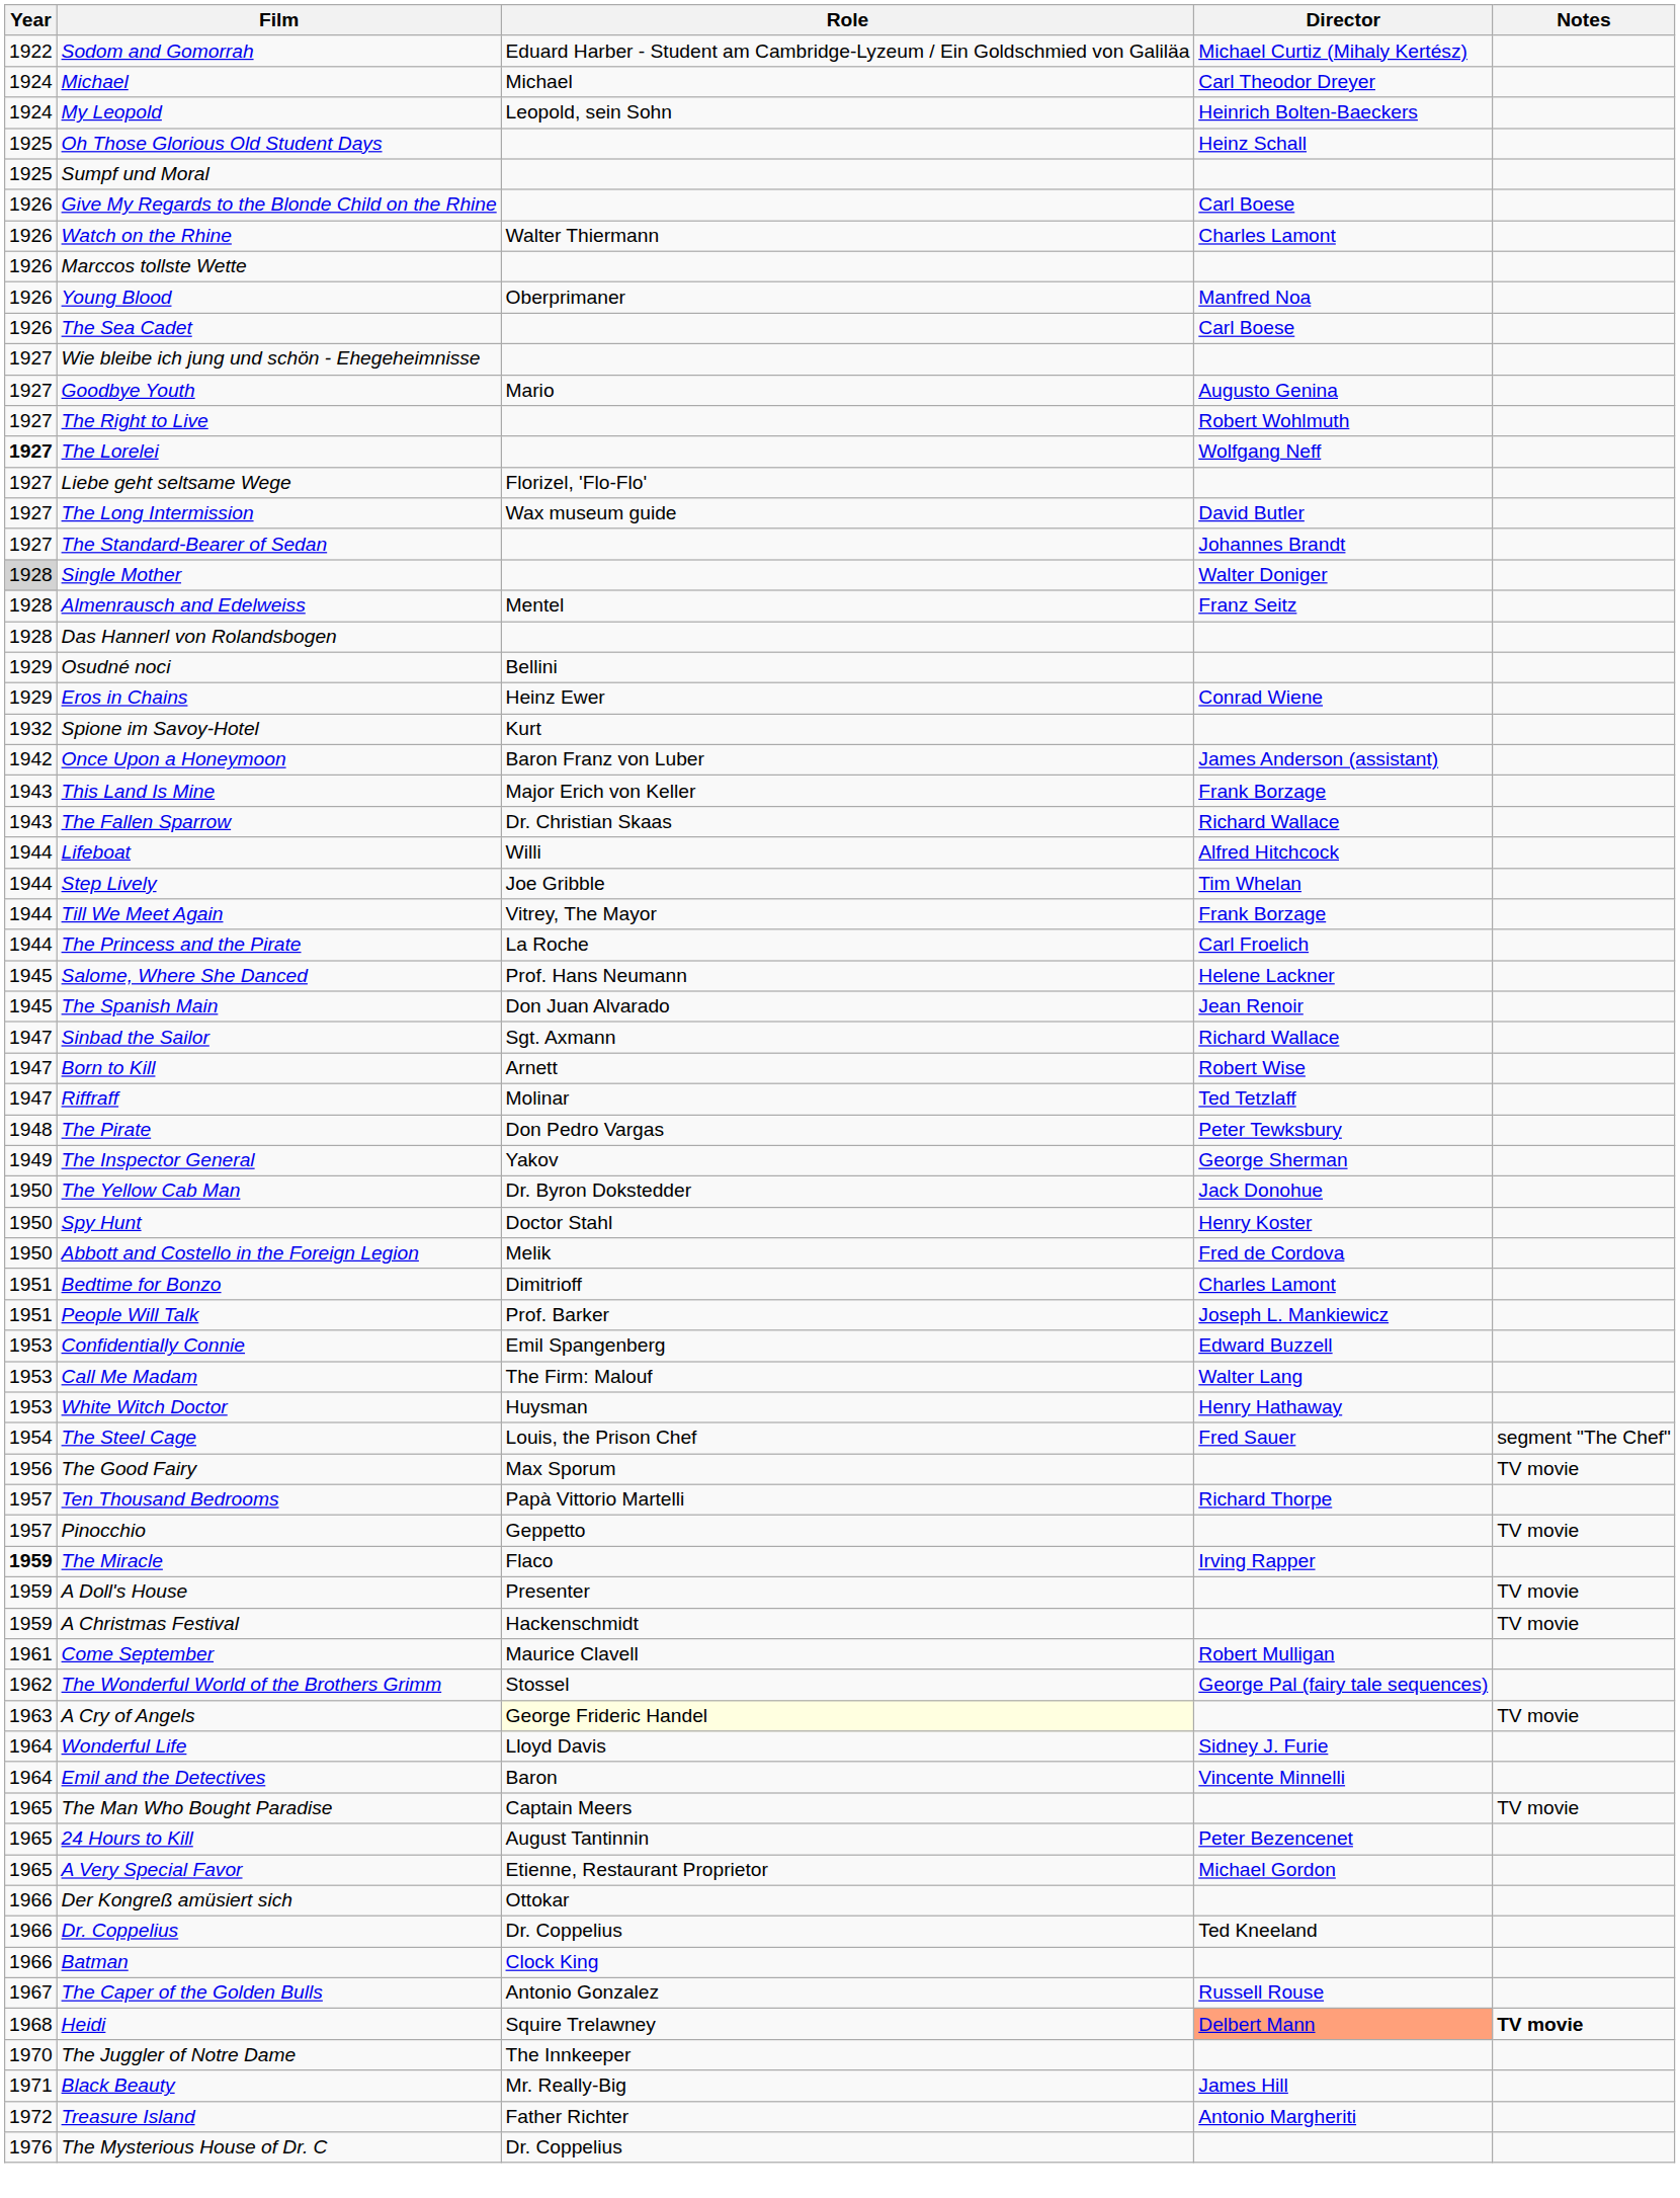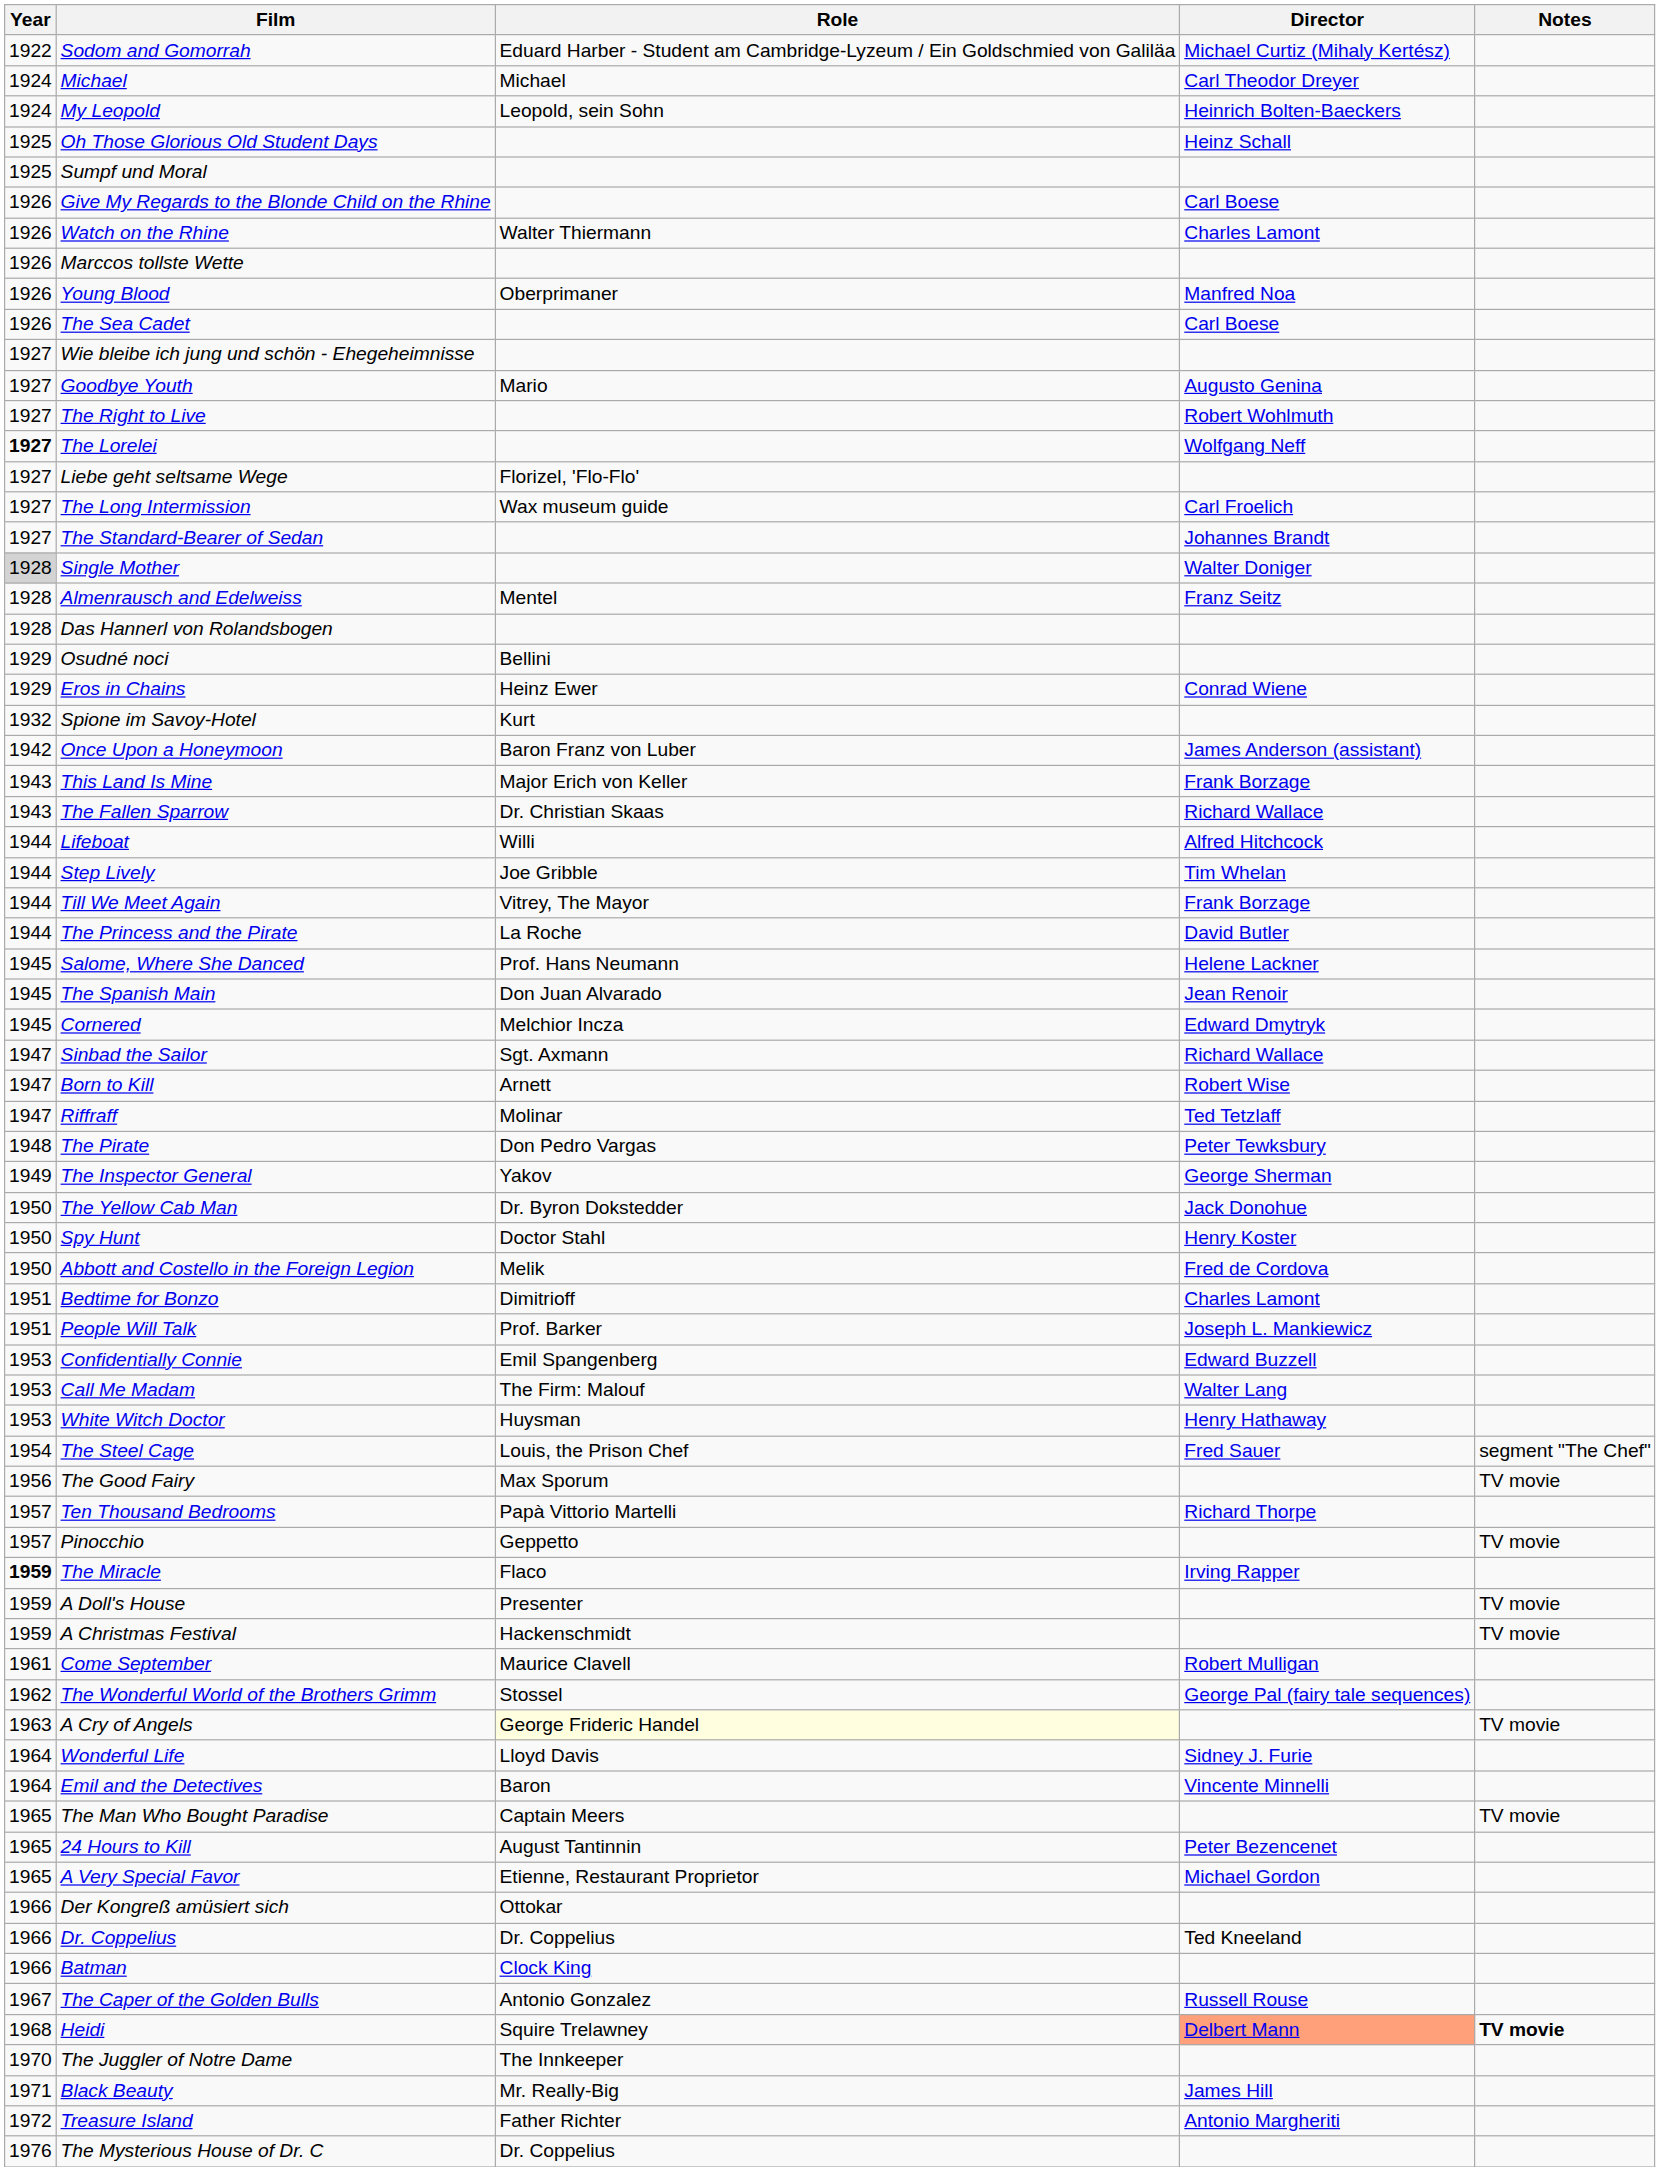The Long Intermission | Director: David Butler -> Carl Froelich
The Princess and the Pirate | Director: Carl Froelich -> David Butler
+ row: 1945 | Cornered | Melchior Incza | Edward Dmytryk
